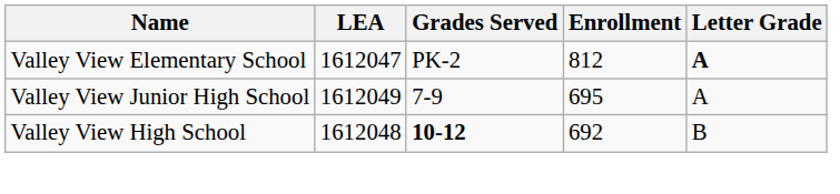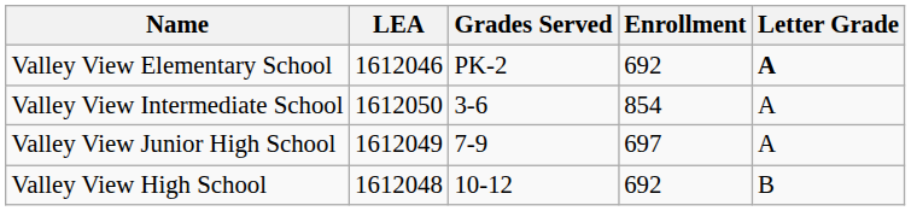Valley View Elementary School | LEA: 1612047 -> 1612046
Valley View Elementary School | Enrollment: 812 -> 692
+ row: Valley View Intermediate School | 1612050 | 3-6 | 854 | A
Valley View Junior High School | Enrollment: 695 -> 697
Valley View High School | Grades Served: bold -> normal
